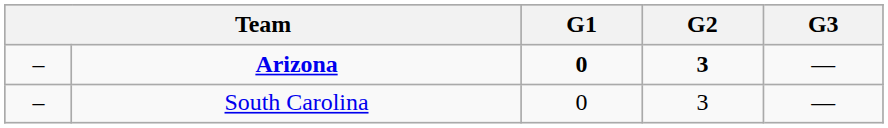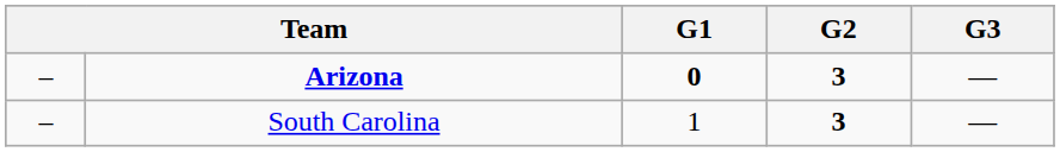South Carolina | G1: 0 -> 1
South Carolina | G2: normal -> bold
